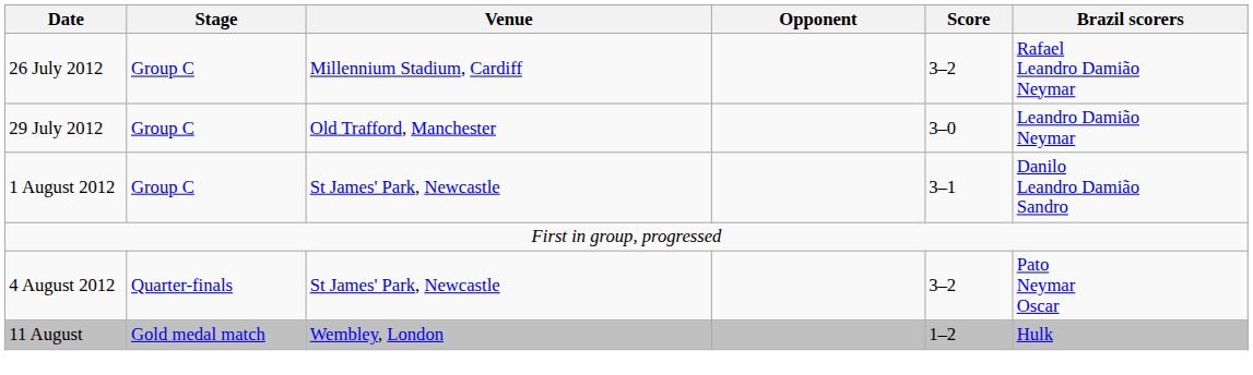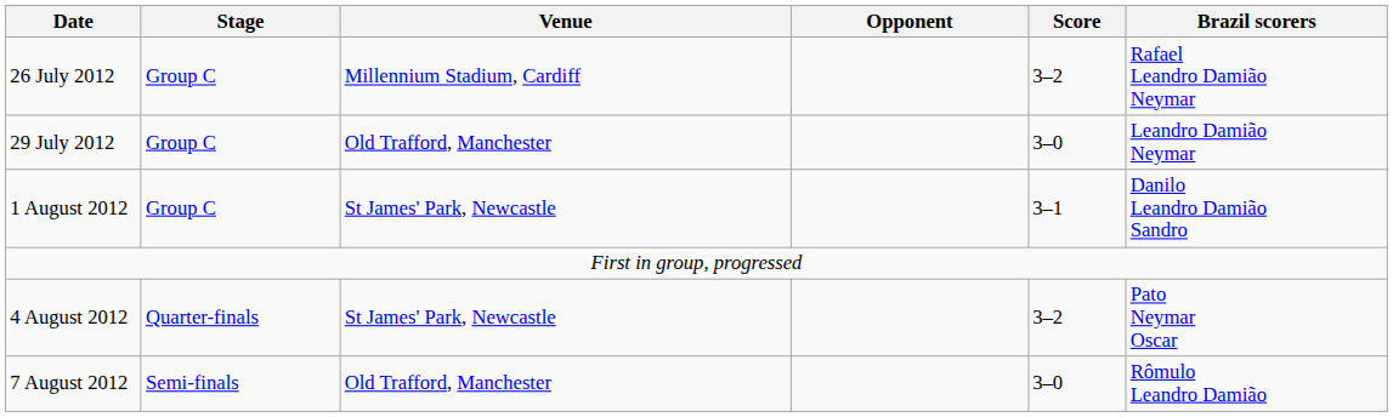+ row: 7 August 2012 | Semi-finals | Old Trafford, Manchester | 3–0 | Rômulo Leandro Damião
- row: 11 August | Gold medal match | Wembley, London | 1–2 | Hulk
